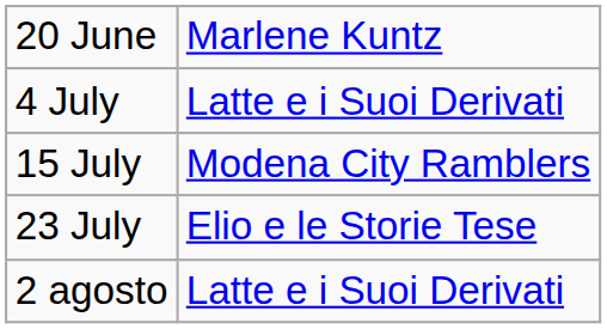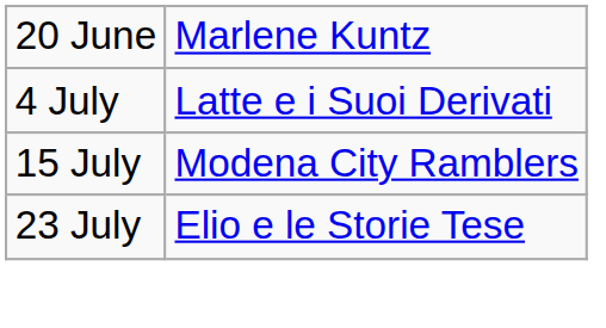- row: 2 agosto | Latte e i Suoi Derivati
